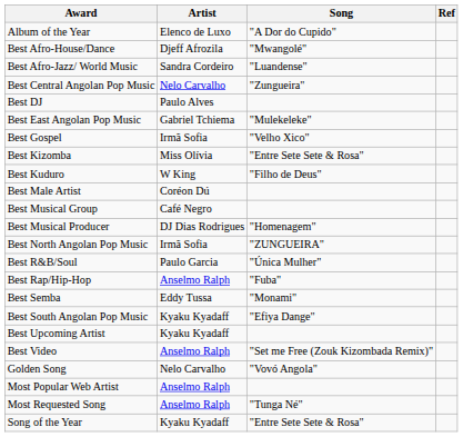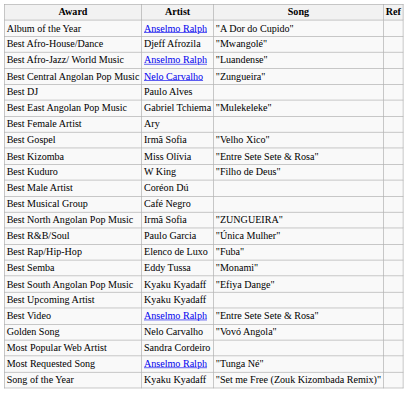Album of the Year | Artist: Elenco de Luxo -> Anselmo Ralph
Best Afro-Jazz/ World Music | Artist: Sandra Cordeiro -> Anselmo Ralph
+ row: Best Female Artist | Ary
- row: Best Musical Producer | DJ Dias Rodrigues | "Homenagem"
Best Rap/Hip-Hop | Artist: Anselmo Ralph -> Elenco de Luxo
Best Video | Song: "Set me Free (Zouk Kizombada Remix)" -> "Entre Sete Sete & Rosa"
Most Popular Web Artist | Artist: Anselmo Ralph -> Sandra Cordeiro
Song of the Year | Song: "Entre Sete Sete & Rosa" -> "Set me Free (Zouk Kizombada Remix)"
